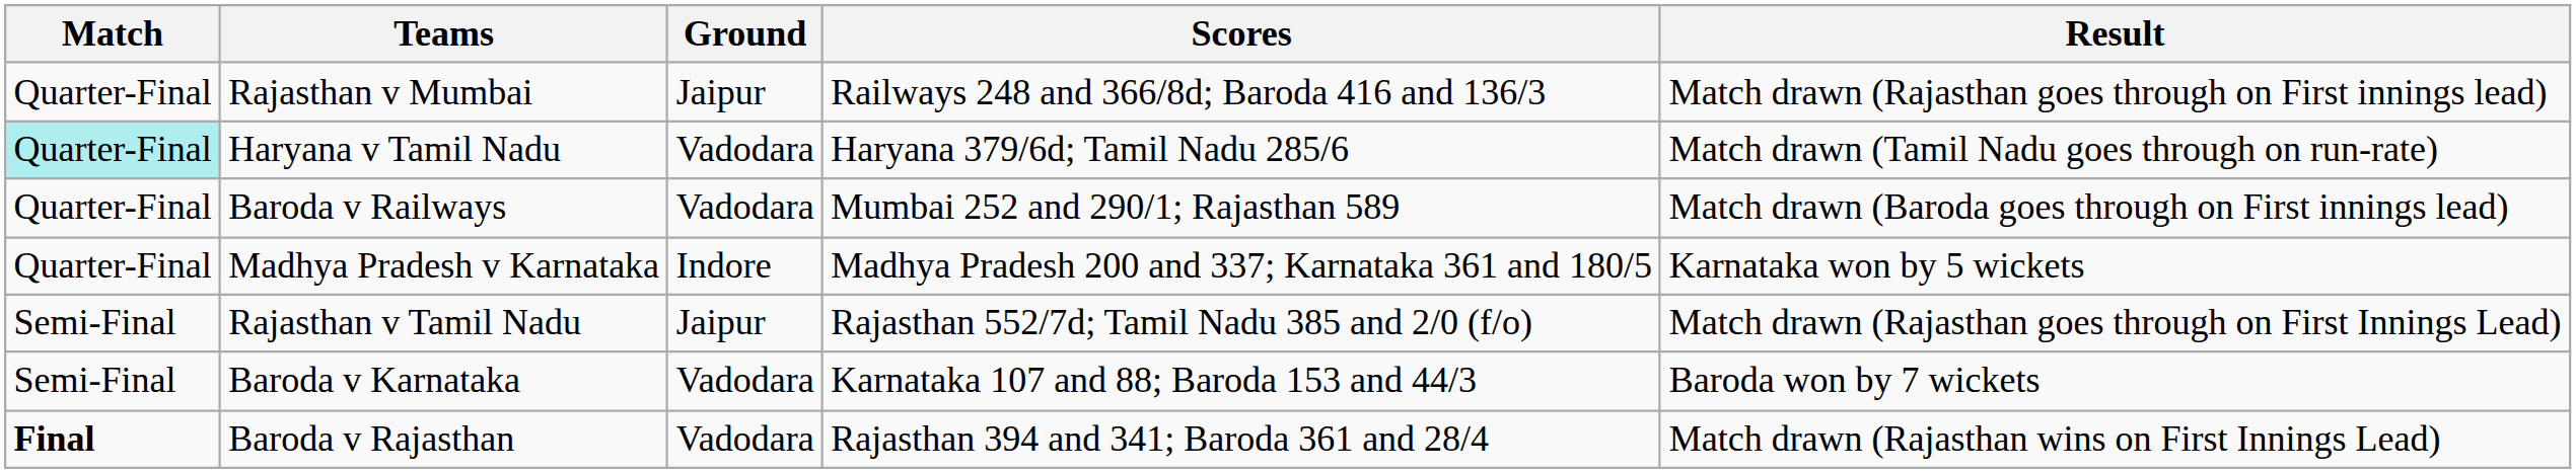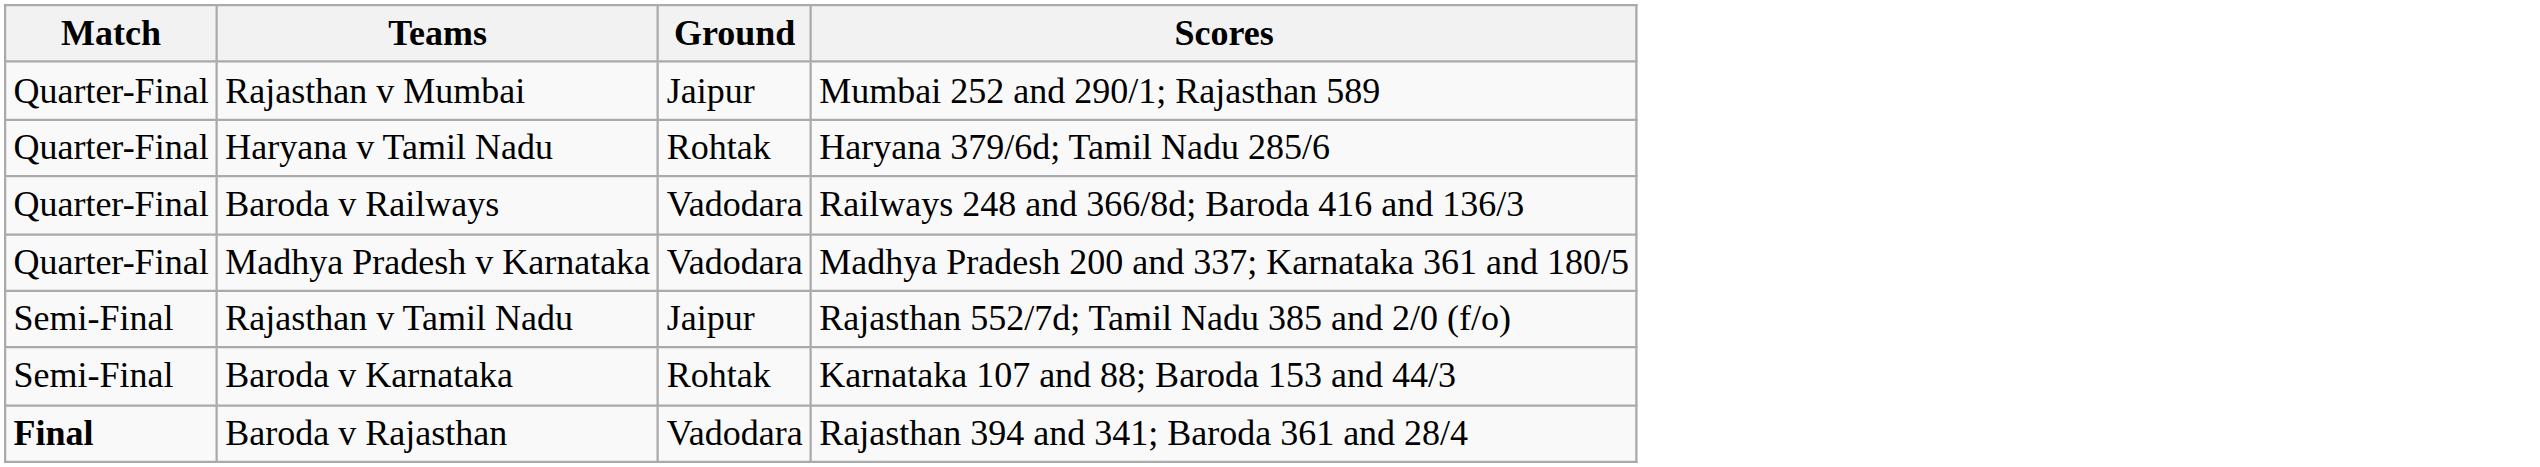- column: Result | Match drawn (Rajasthan goes through on First innings lead) | Match drawn (Tamil Nadu goes through on run-rate) | Match drawn (Baroda goes through on First innings lead) | Karnataka won by 5 wickets | Match drawn (Rajasthan goes through on First Innings Lead) | Baroda won by 7 wickets | Match drawn (Rajasthan wins on First Innings Lead)
Rajasthan v Mumbai | Scores: Railways 248 and 366/8d; Baroda 416 and 136/3 -> Mumbai 252 and 290/1; Rajasthan 589
Haryana v Tamil Nadu | Match: paleturquoise background -> no background
Haryana v Tamil Nadu | Ground: Vadodara -> Rohtak
Baroda v Railways | Scores: Mumbai 252 and 290/1; Rajasthan 589 -> Railways 248 and 366/8d; Baroda 416 and 136/3
Madhya Pradesh v Karnataka | Ground: Indore -> Vadodara
Baroda v Karnataka | Ground: Vadodara -> Rohtak
